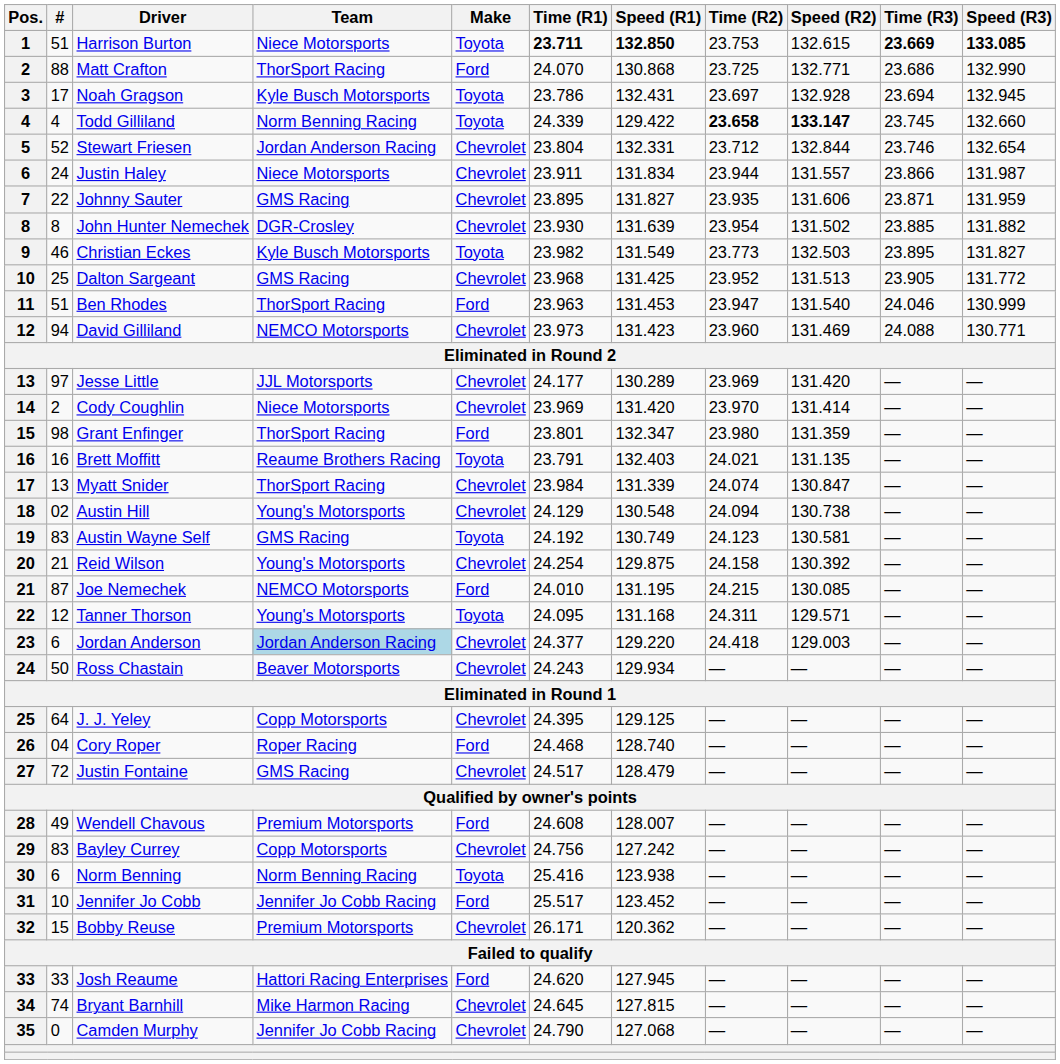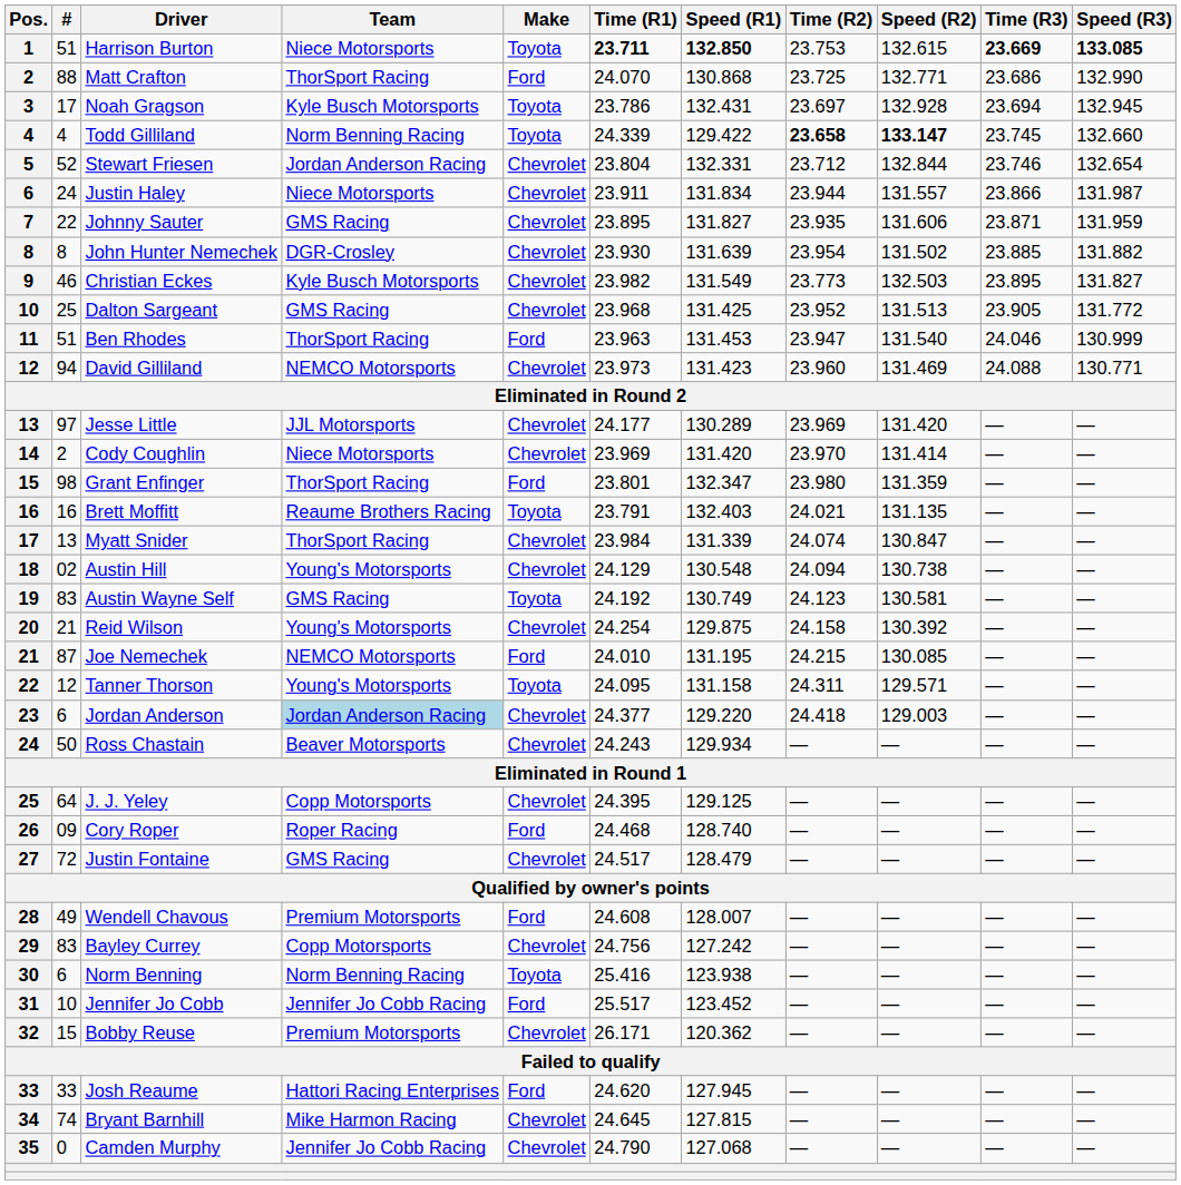Christian Eckes | Make: Toyota -> Chevrolet
Tanner Thorson | Speed (R1): 131.168 -> 131.158
Cory Roper | #: 04 -> 09
